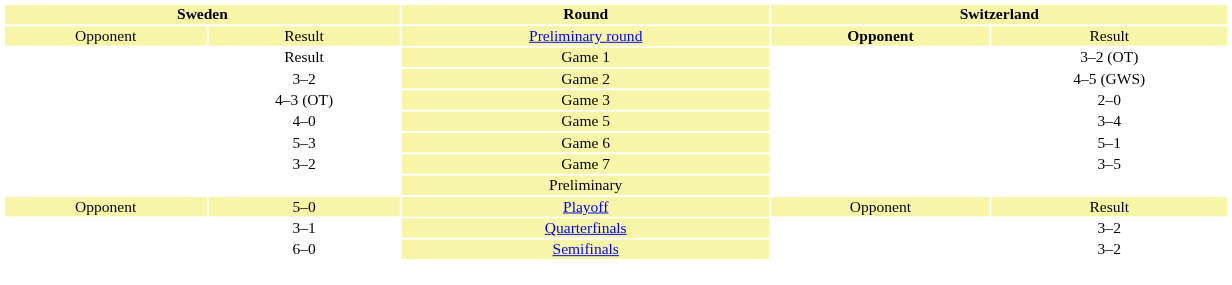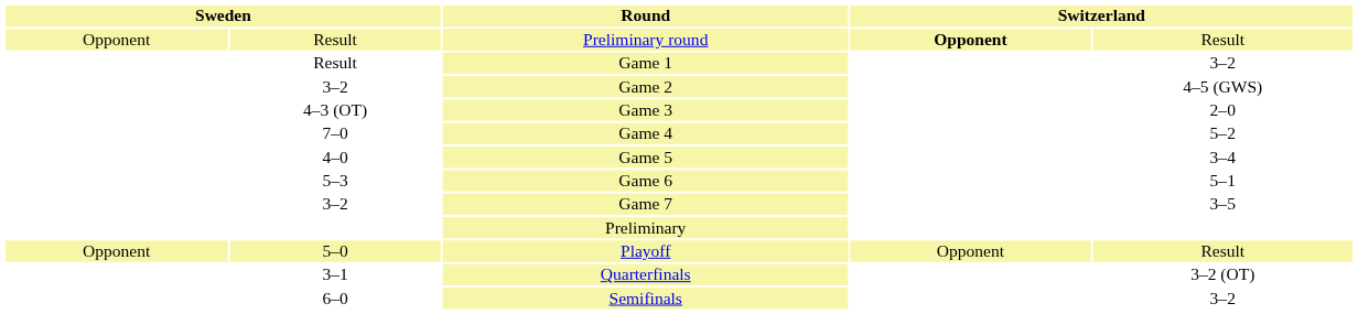Game 1 | column 5: 3–2 (OT) -> 3–2
+ row: 7–0 | Game 4 | 5–2
Quarterfinals | column 5: 3–2 -> 3–2 (OT)
